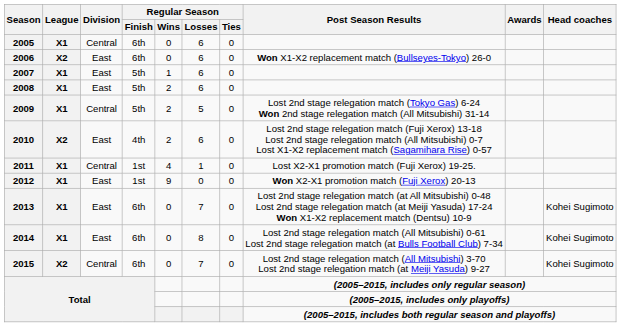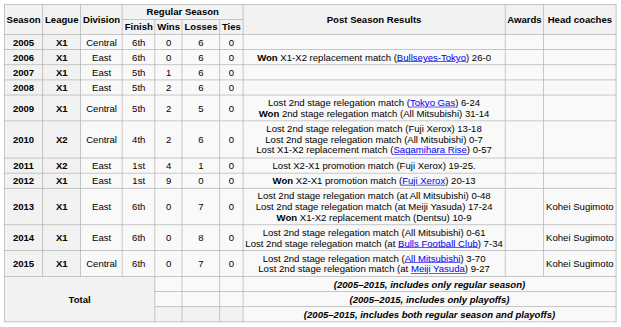2006 | League: X2 -> X1
2010 | Division: East -> Central
2011 | League: X1 -> X2
2011 | Division: Central -> East
2015 | League: X2 -> X1
